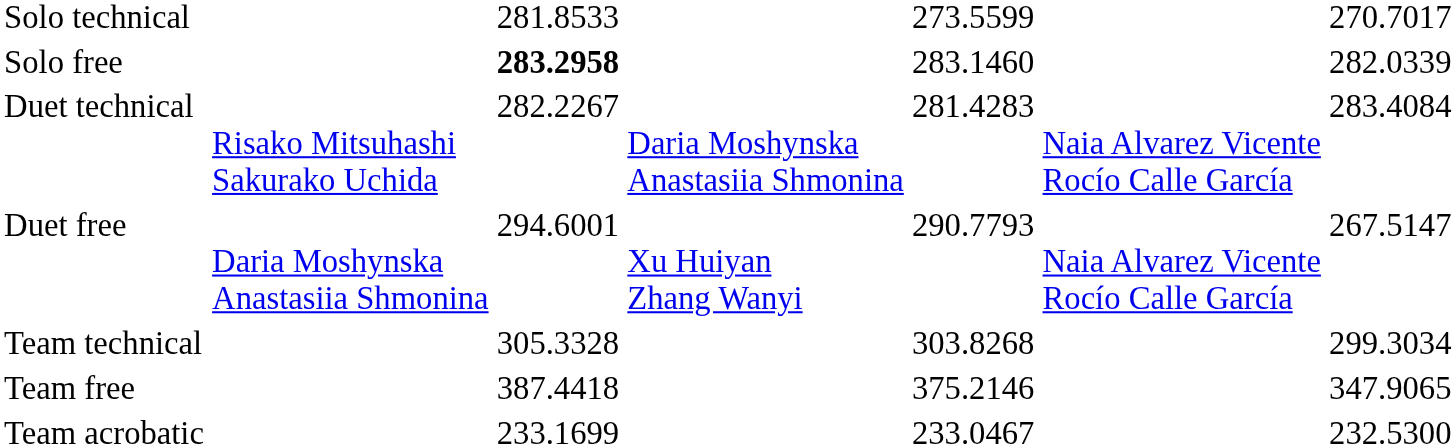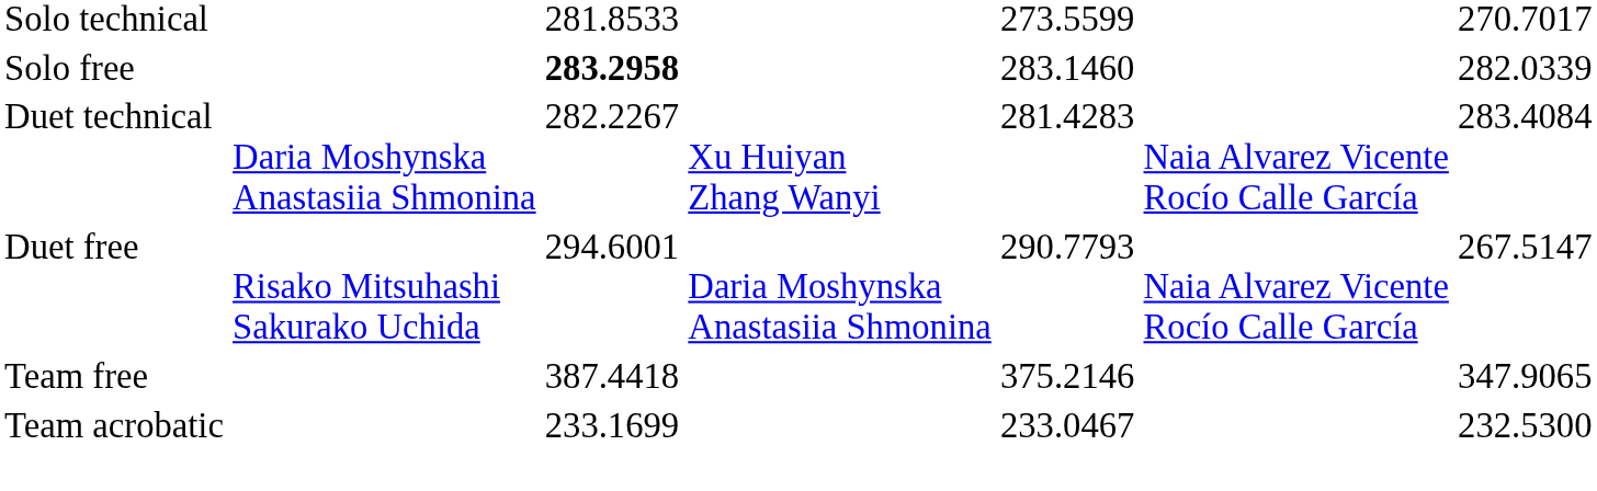Duet technical | column 2: Risako Mitsuhashi Sakurako Uchida -> Daria Moshynska Anastasiia Shmonina
Duet technical | column 4: Daria Moshynska Anastasiia Shmonina -> Xu Huiyan Zhang Wanyi
Duet free | column 2: Daria Moshynska Anastasiia Shmonina -> Risako Mitsuhashi Sakurako Uchida
Duet free | column 4: Xu Huiyan Zhang Wanyi -> Daria Moshynska Anastasiia Shmonina
- row: Team technical | 305.3328 | 303.8268 | 299.3034
